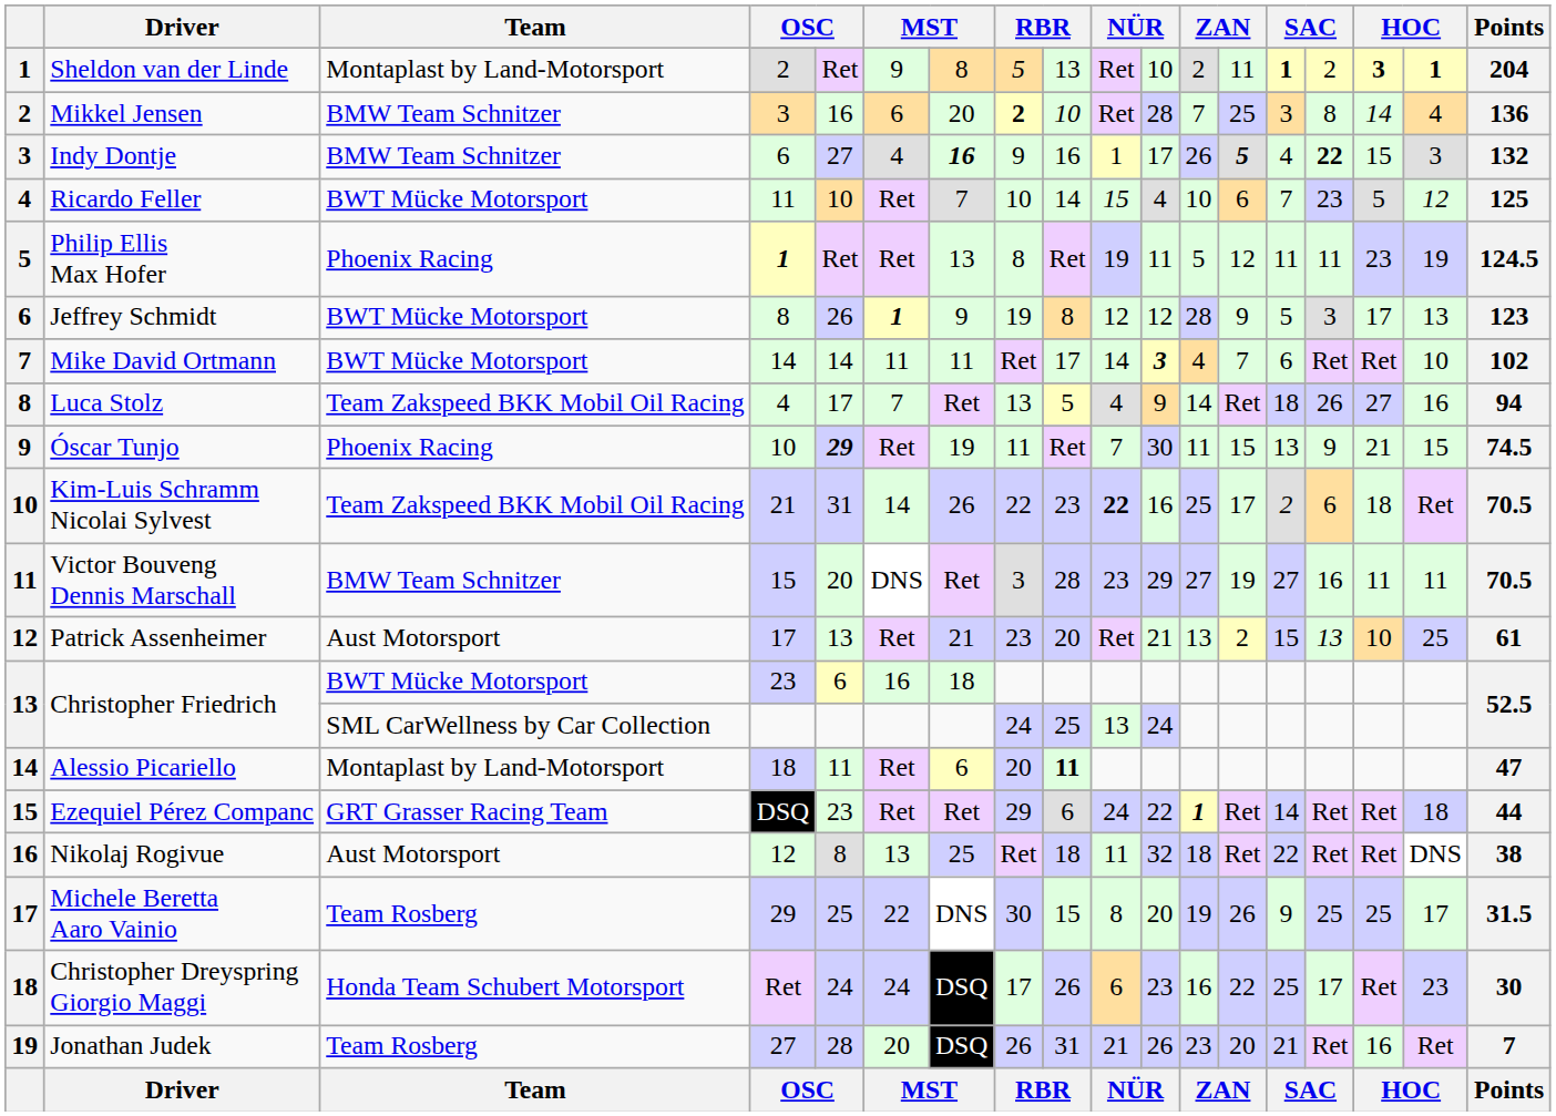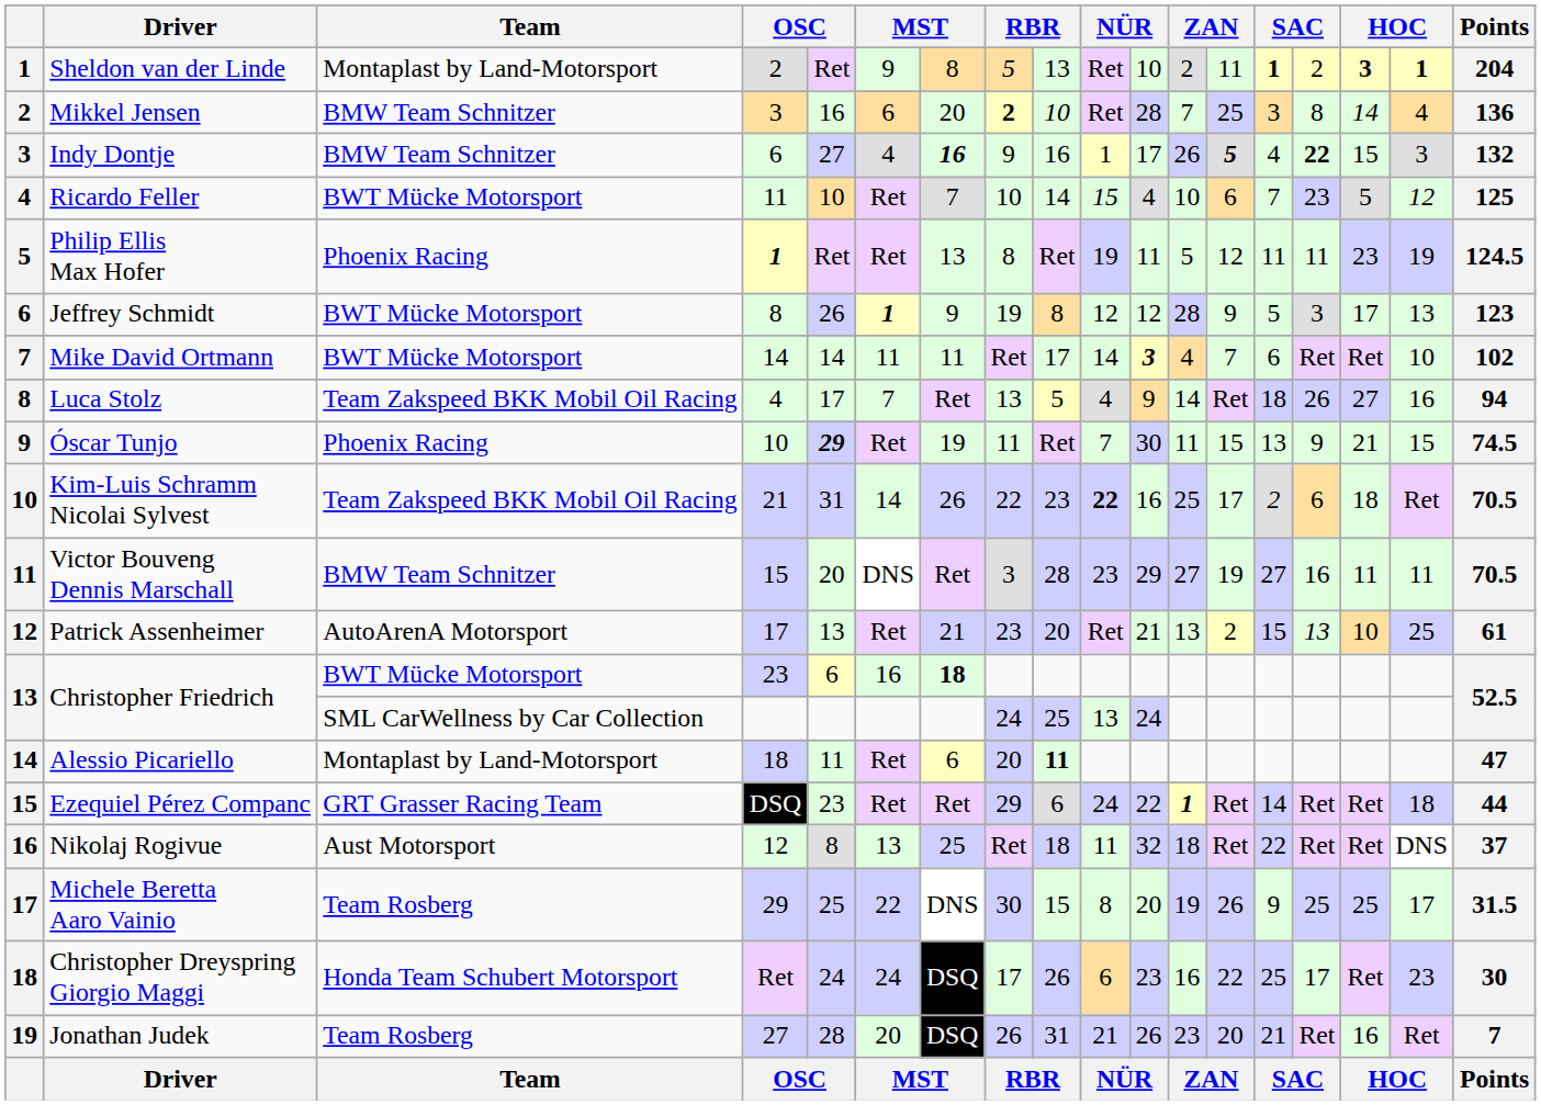Patrick Assenheimer | Team: Aust Motorsport -> AutoArenA Motorsport
Christopher Friedrich / 23 | column 7: normal -> bold
Nikolaj Rogivue | Points: 38 -> 37
